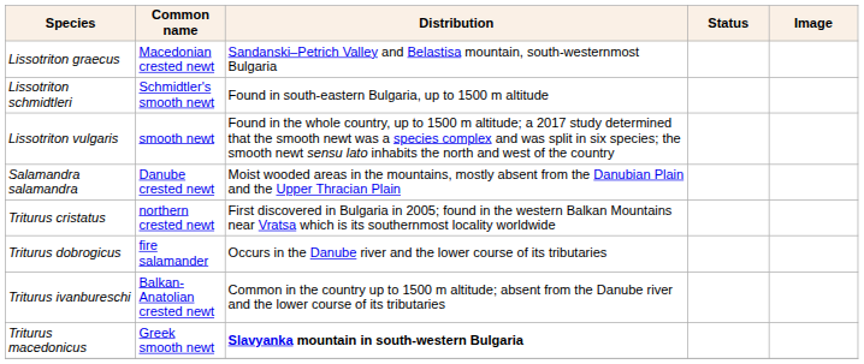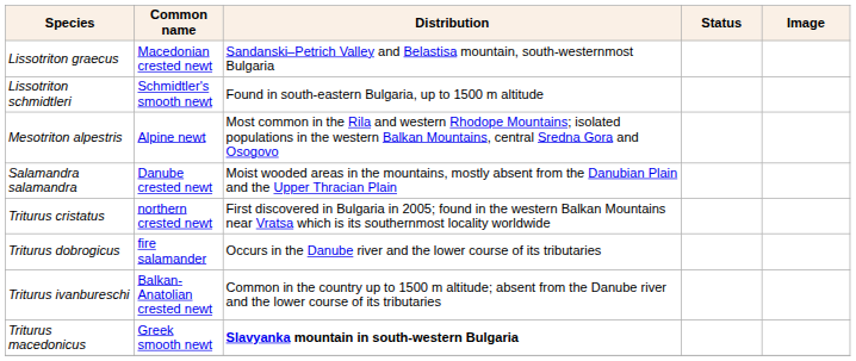- row: Lissotriton vulgaris | smooth newt | Found in the whole country, up to 1500 m altitude; a 2017 study determined that the smooth newt was a species complex and was split in six species; the smooth newt sensu lato inhabits the north and west of the country
+ row: Mesotriton alpestris | Alpine newt | Most common in the Rila and western Rhodope Mountains; isolated populations in the western Balkan Mountains, central Sredna Gora and Osogovo
